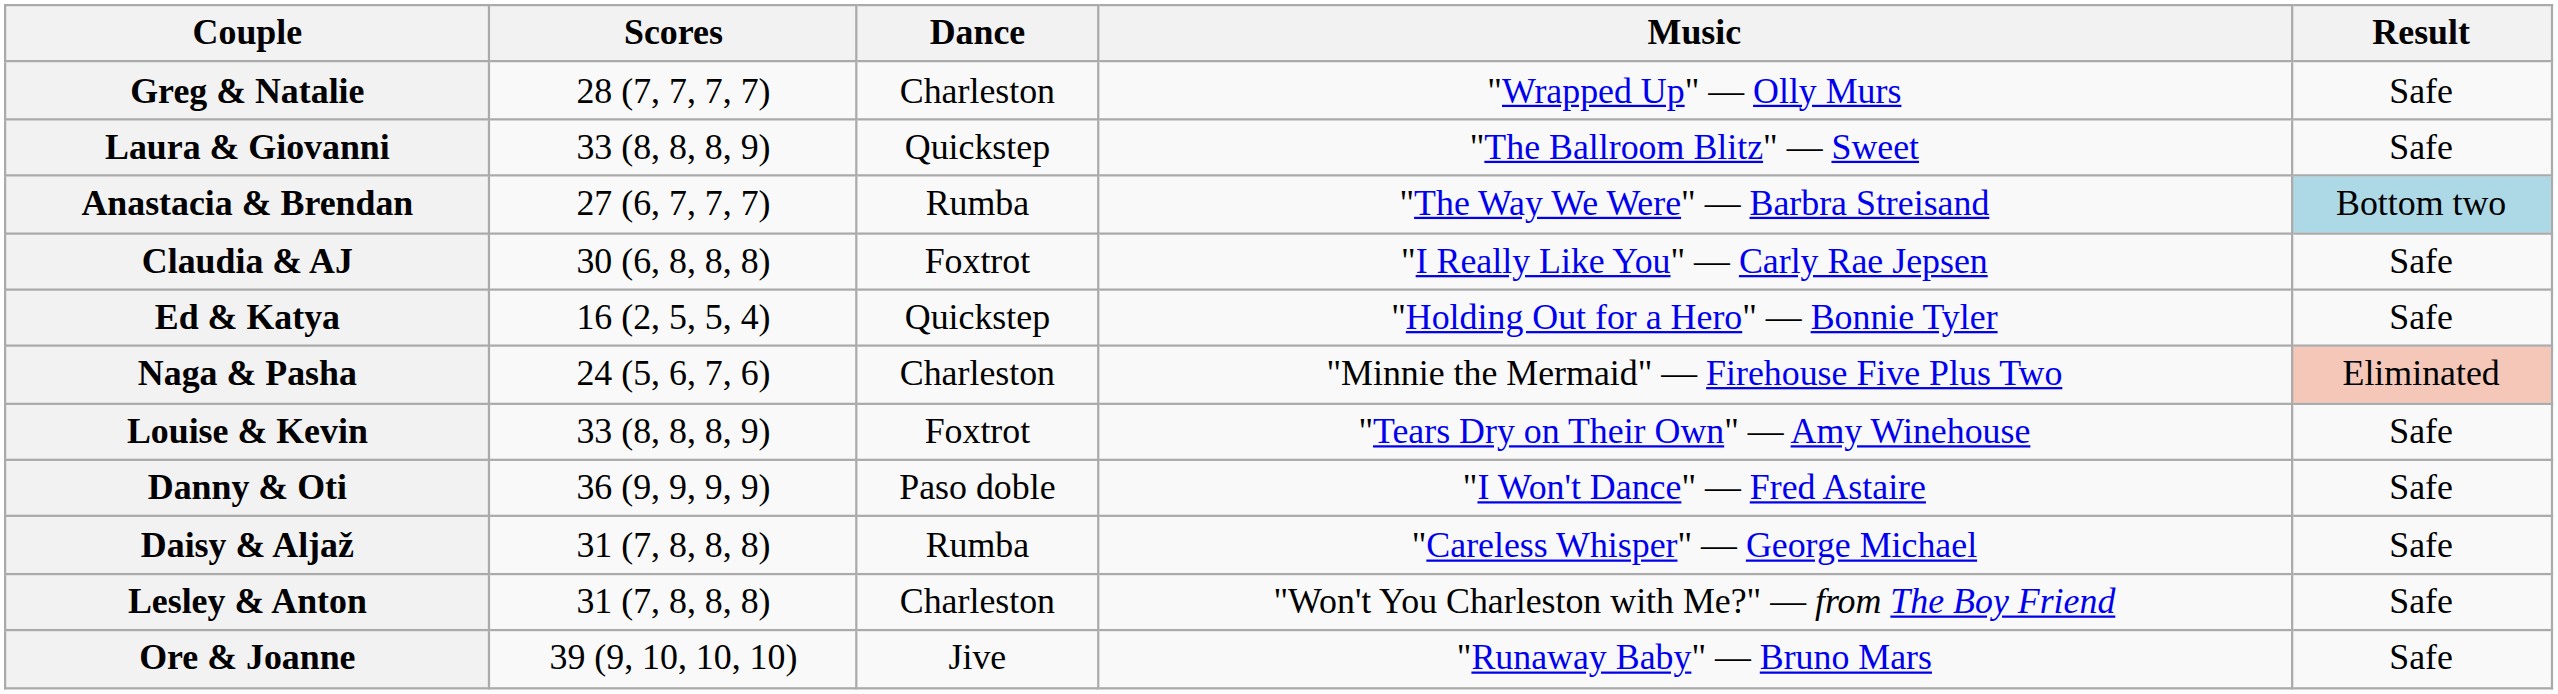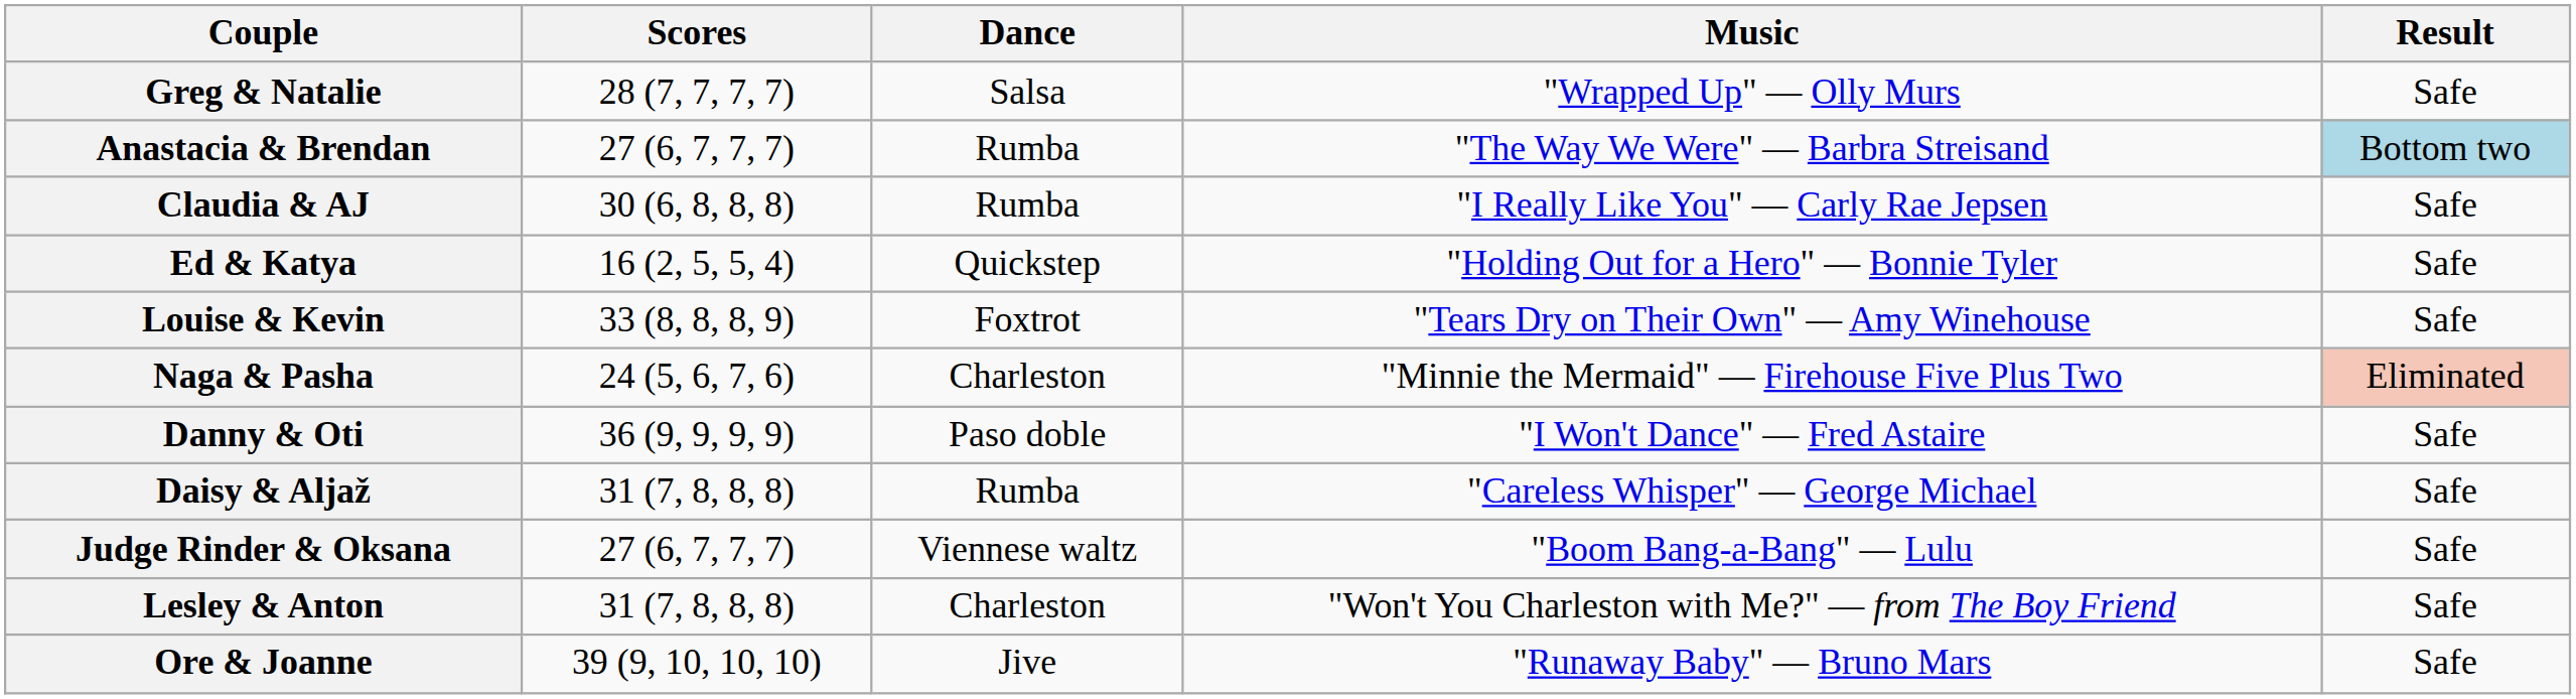Greg & Natalie | Dance: Charleston -> Salsa
- row: Laura & Giovanni | 33 (8, 8, 8, 9) | Quickstep | "The Ballroom Blitz" — Sweet | Safe
Claudia & AJ | Dance: Foxtrot -> Rumba
rows swapped: Naga & Pasha <-> Louise & Kevin
+ row: Judge Rinder & Oksana | 27 (6, 7, 7, 7) | Viennese waltz | "Boom Bang-a-Bang" — Lulu | Safe
